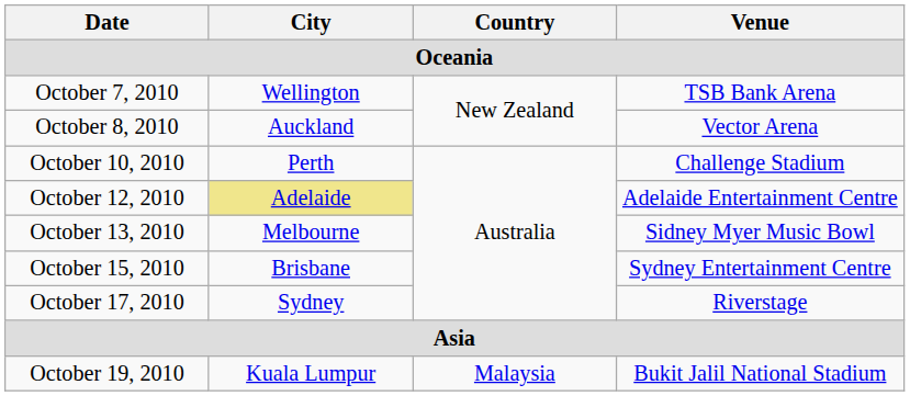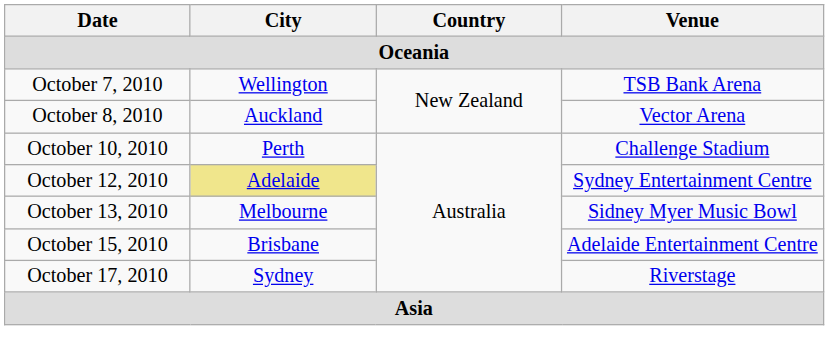October 12, 2010 | Venue: Adelaide Entertainment Centre -> Sydney Entertainment Centre
October 15, 2010 | Venue: Sydney Entertainment Centre -> Adelaide Entertainment Centre
- row: October 19, 2010 | Kuala Lumpur | Malaysia | Bukit Jalil National Stadium
